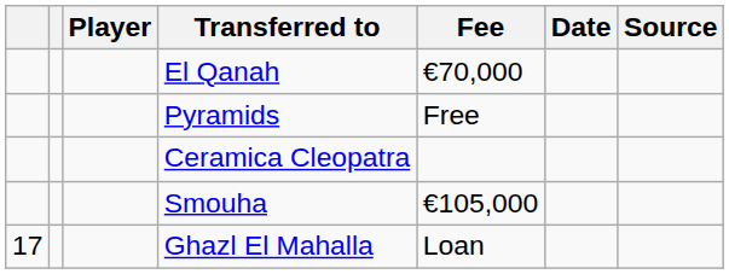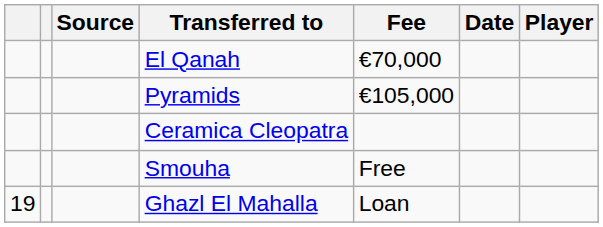columns swapped: Player <-> Source
Pyramids | Fee: Free -> €105,000
Smouha | Fee: €105,000 -> Free
Ghazl El Mahalla | column 1: 17 -> 19
